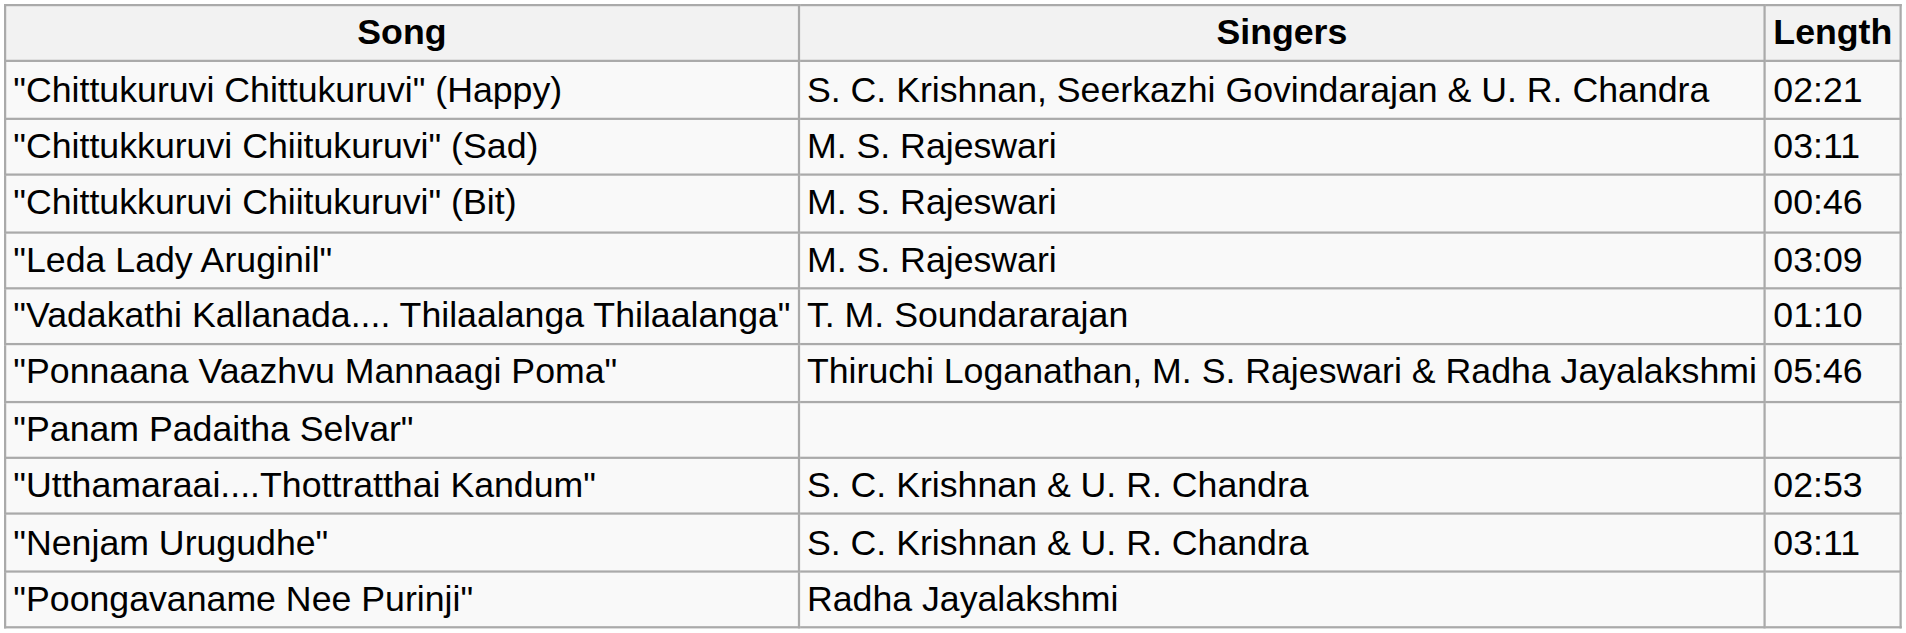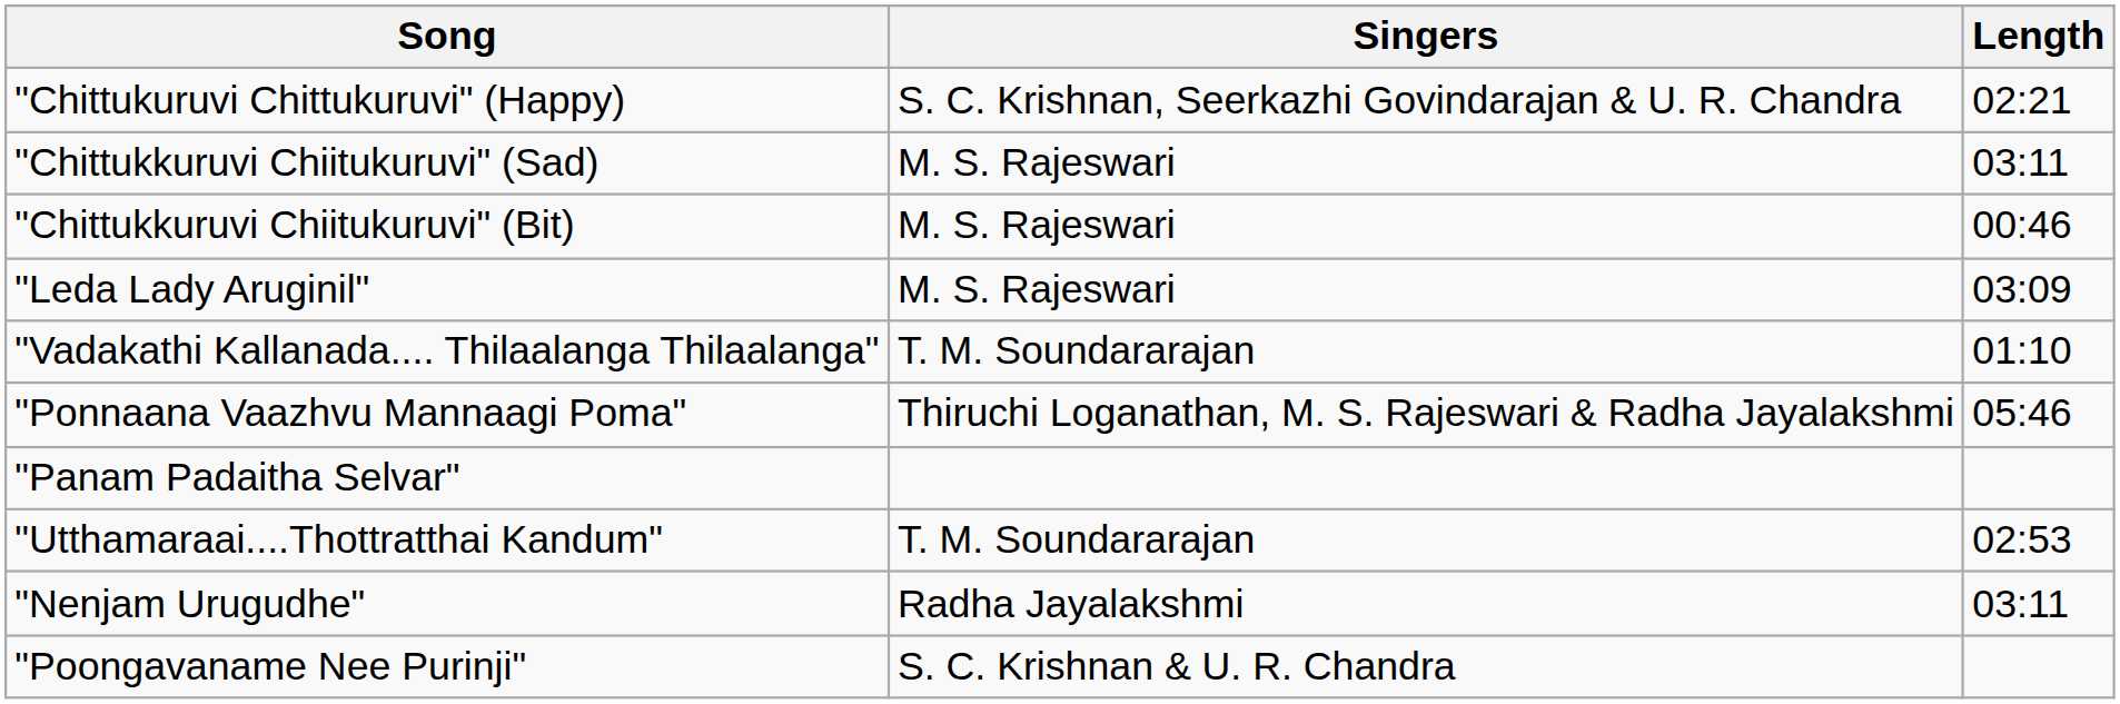"Utthamaraai....Thottratthai Kandum" | Singers: S. C. Krishnan & U. R. Chandra -> T. M. Soundararajan
"Nenjam Urugudhe" | Singers: S. C. Krishnan & U. R. Chandra -> Radha Jayalakshmi
"Poongavaname Nee Purinji" | Singers: Radha Jayalakshmi -> S. C. Krishnan & U. R. Chandra
